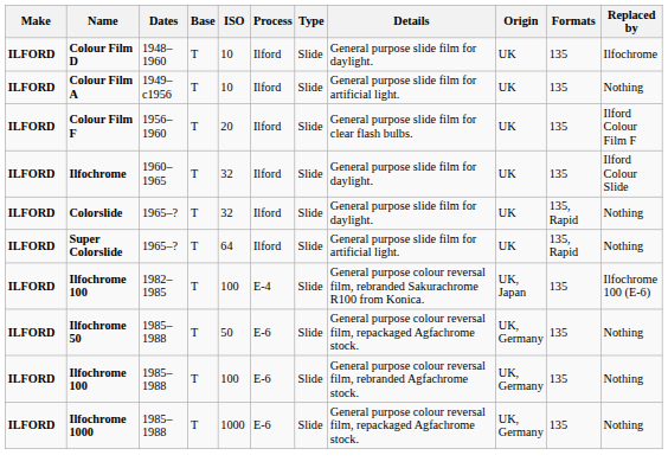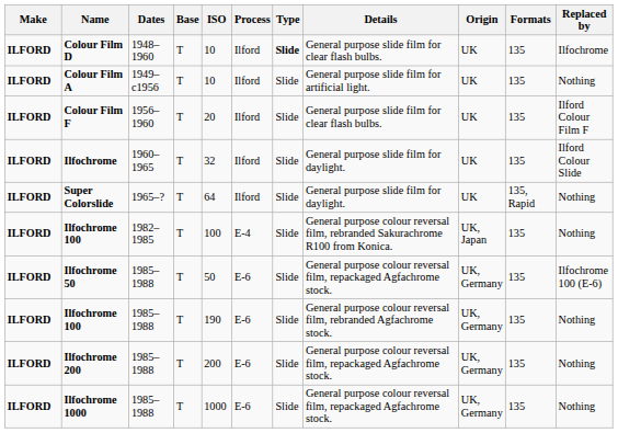Colour Film D | Type: normal -> bold
Colour Film D | Details: General purpose slide film for daylight. -> General purpose slide film for clear flash bulbs.
- row: ILFORD | Colorslide | 1965–? | T | 32 | Ilford | Slide | General purpose slide film for daylight. | UK | 135, Rapid | Nothing
Super Colorslide | Details: General purpose slide film for artificial light. -> General purpose slide film for daylight.
Ilfochrome 100 / 1982–1985 | Replaced by: Ilfochrome 100 (E-6) -> Nothing
Ilfochrome 50 | Replaced by: Nothing -> Ilfochrome 100 (E-6)
Ilfochrome 100 / 1985–1988 | ISO: 100 -> 190
+ row: ILFORD | Ilfochrome 200 | 1985–1988 | T | 200 | E-6 | Slide | General purpose colour reversal film, repackaged Agfachrome stock. | UK, Germany | 135 | Nothing
